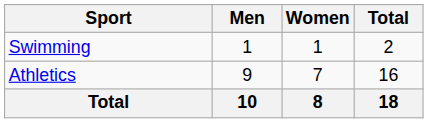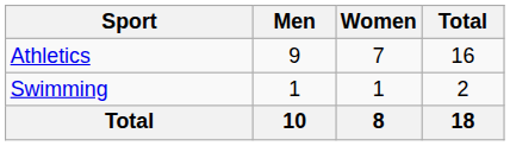rows swapped: Athletics <-> Swimming
